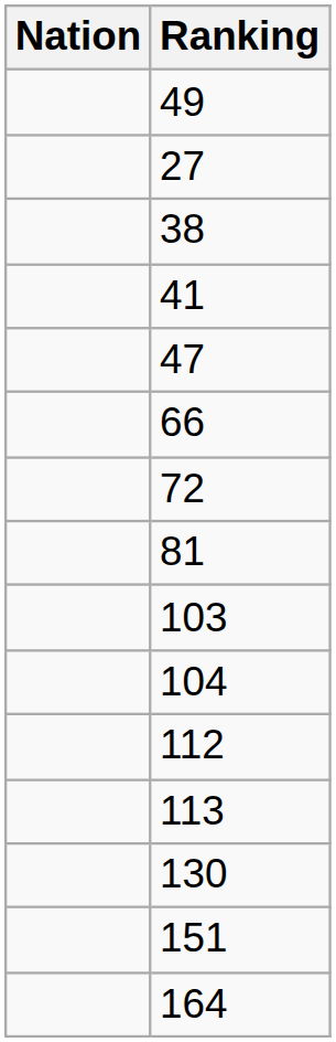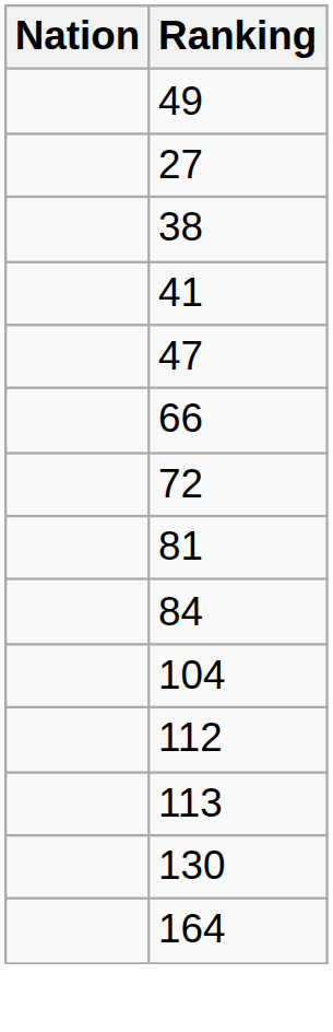+ row: 84
- row: 103
- row: 151
